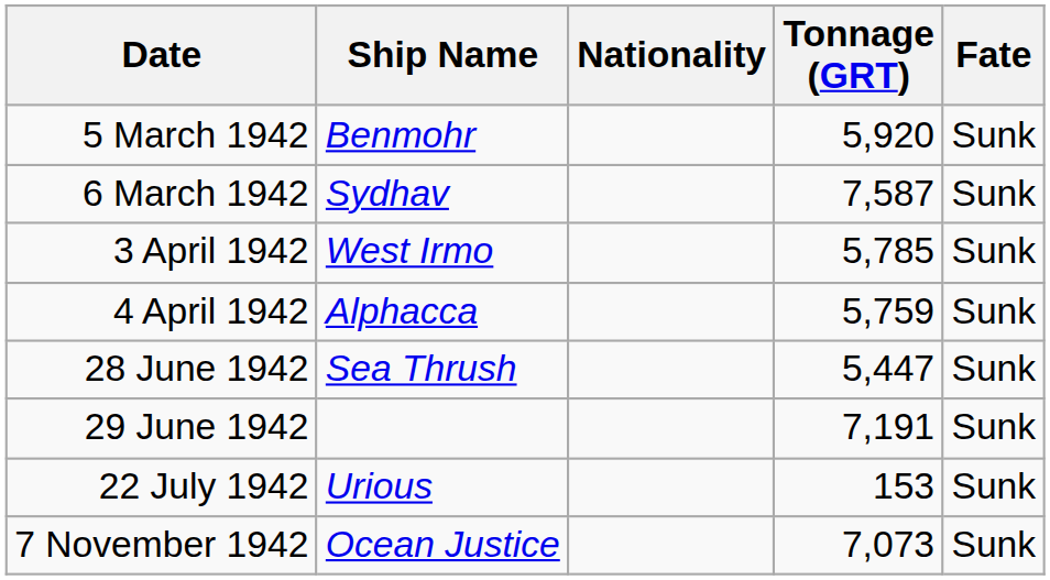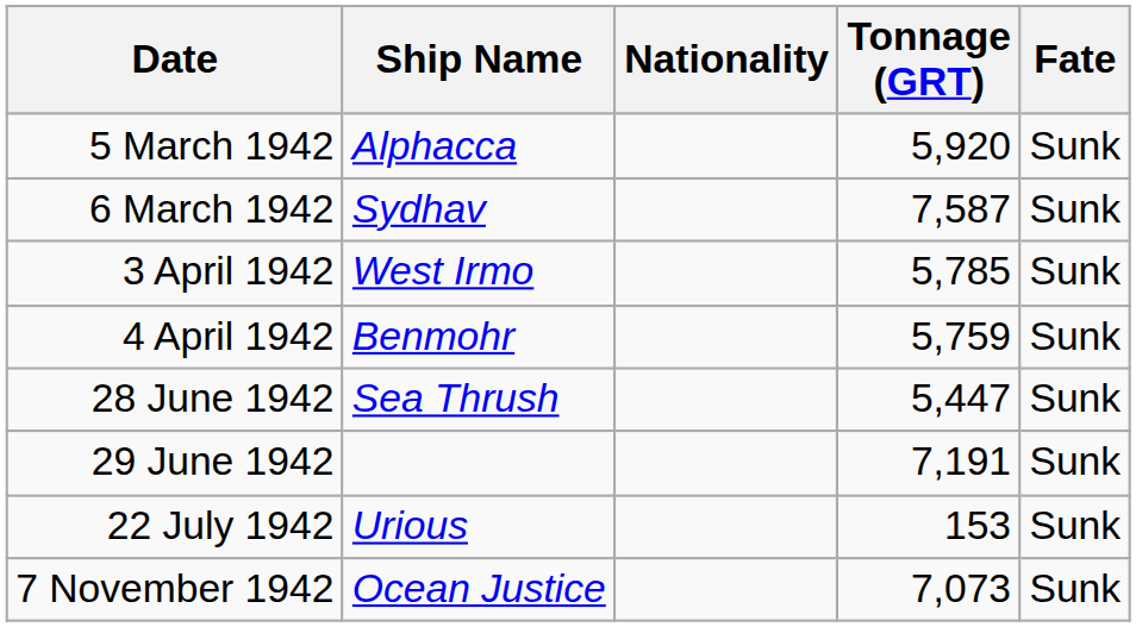5 March 1942 | Ship Name: Benmohr -> Alphacca
4 April 1942 | Ship Name: Alphacca -> Benmohr
